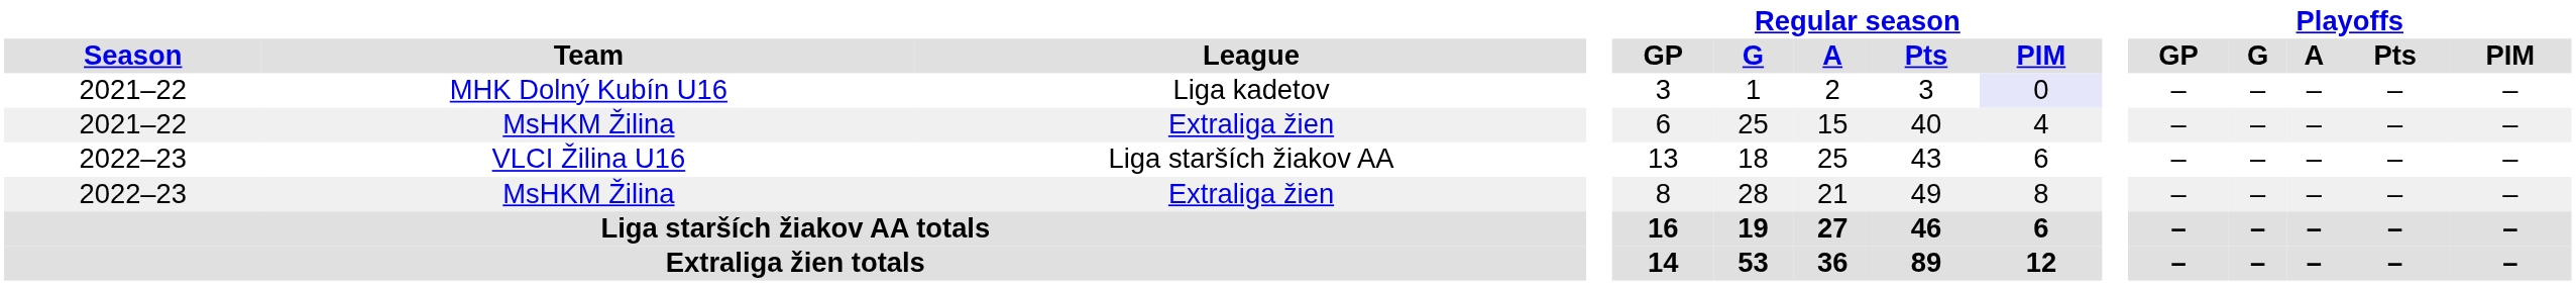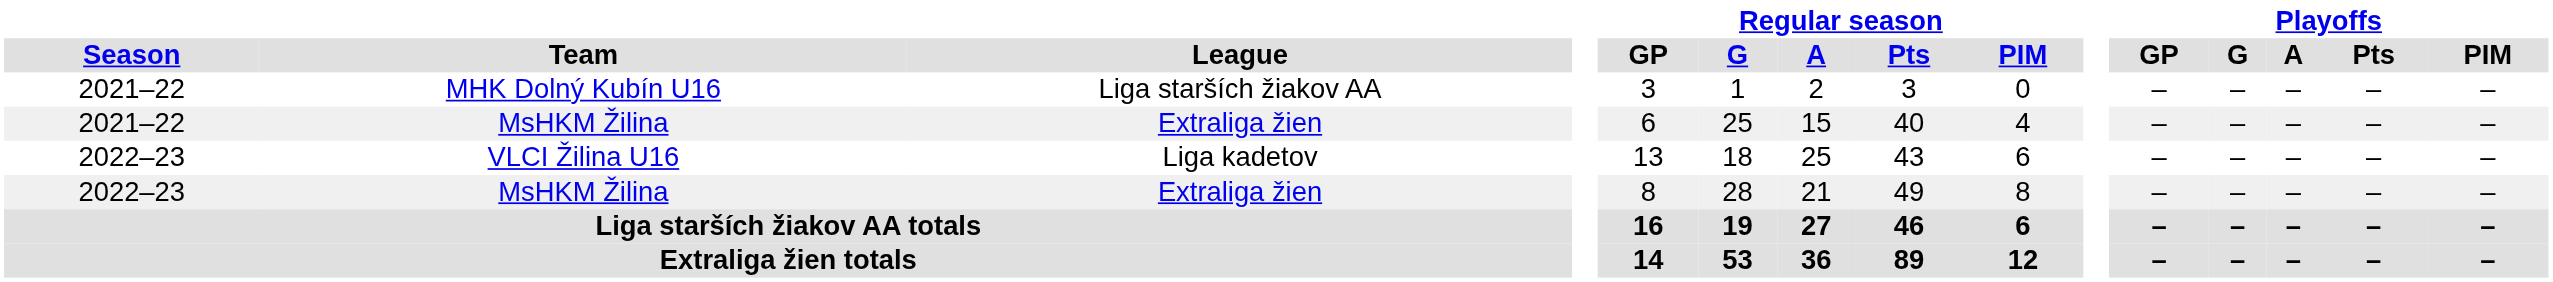MHK Dolný Kubín U16 | League: Liga kadetov -> Liga starších žiakov AA
MHK Dolný Kubín U16 | Regular season / PIM: lavender background -> no background
VLCI Žilina U16 | League: Liga starších žiakov AA -> Liga kadetov
